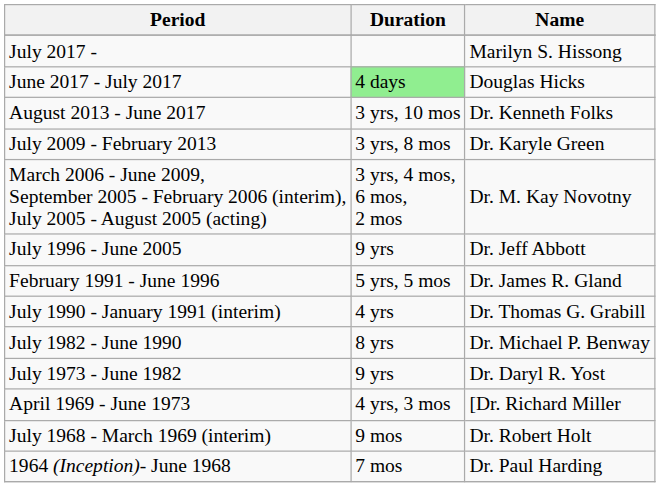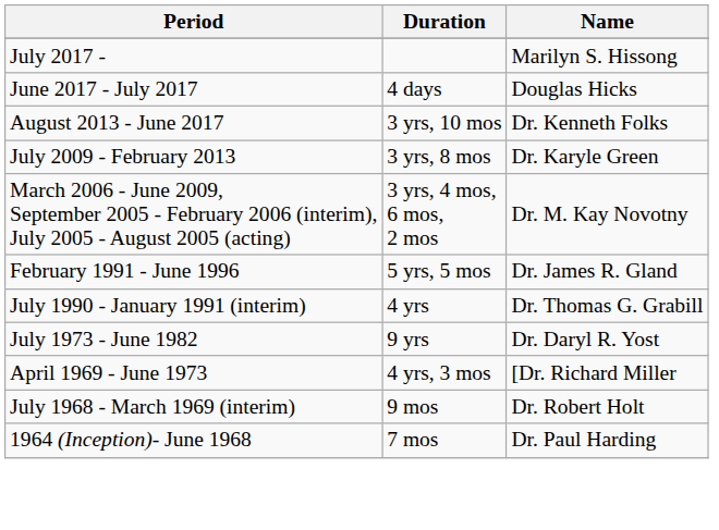June 2017 - July 2017 | Duration: lightgreen background -> no background
- row: July 1996 - June 2005 | 9 yrs | Dr. Jeff Abbott
- row: July 1982 - June 1990 | 8 yrs | Dr. Michael P. Benway
